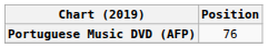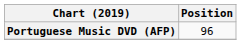Portuguese Music DVD (AFP) | Position: 76 -> 96
